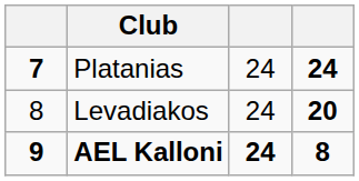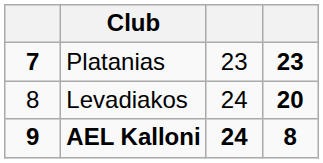Platanias | column 3: 24 -> 23
Platanias | column 4: 24 -> 23
